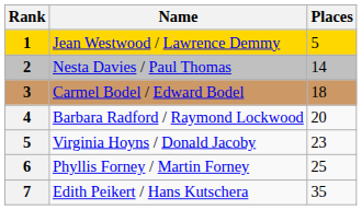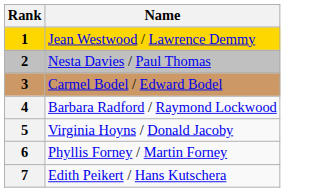- column: Places | 5 | 14 | 18 | 20 | 23 | 25 | 35
